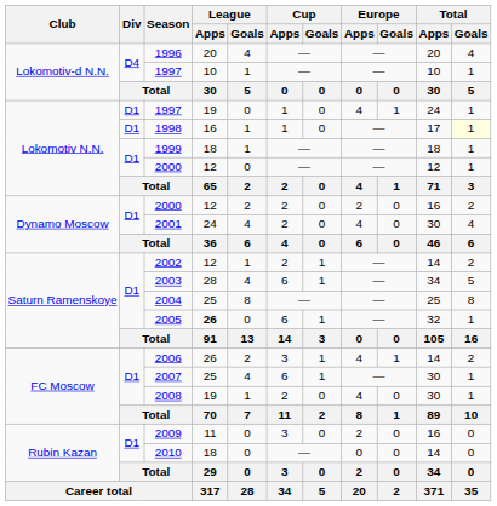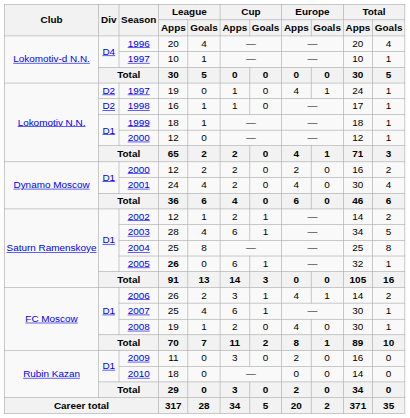Lokomotiv N.N. / 1997 | Div: D1 -> D2
1998 | Div: D1 -> D2
1998 | Total / Goals: lightyellow background -> no background
